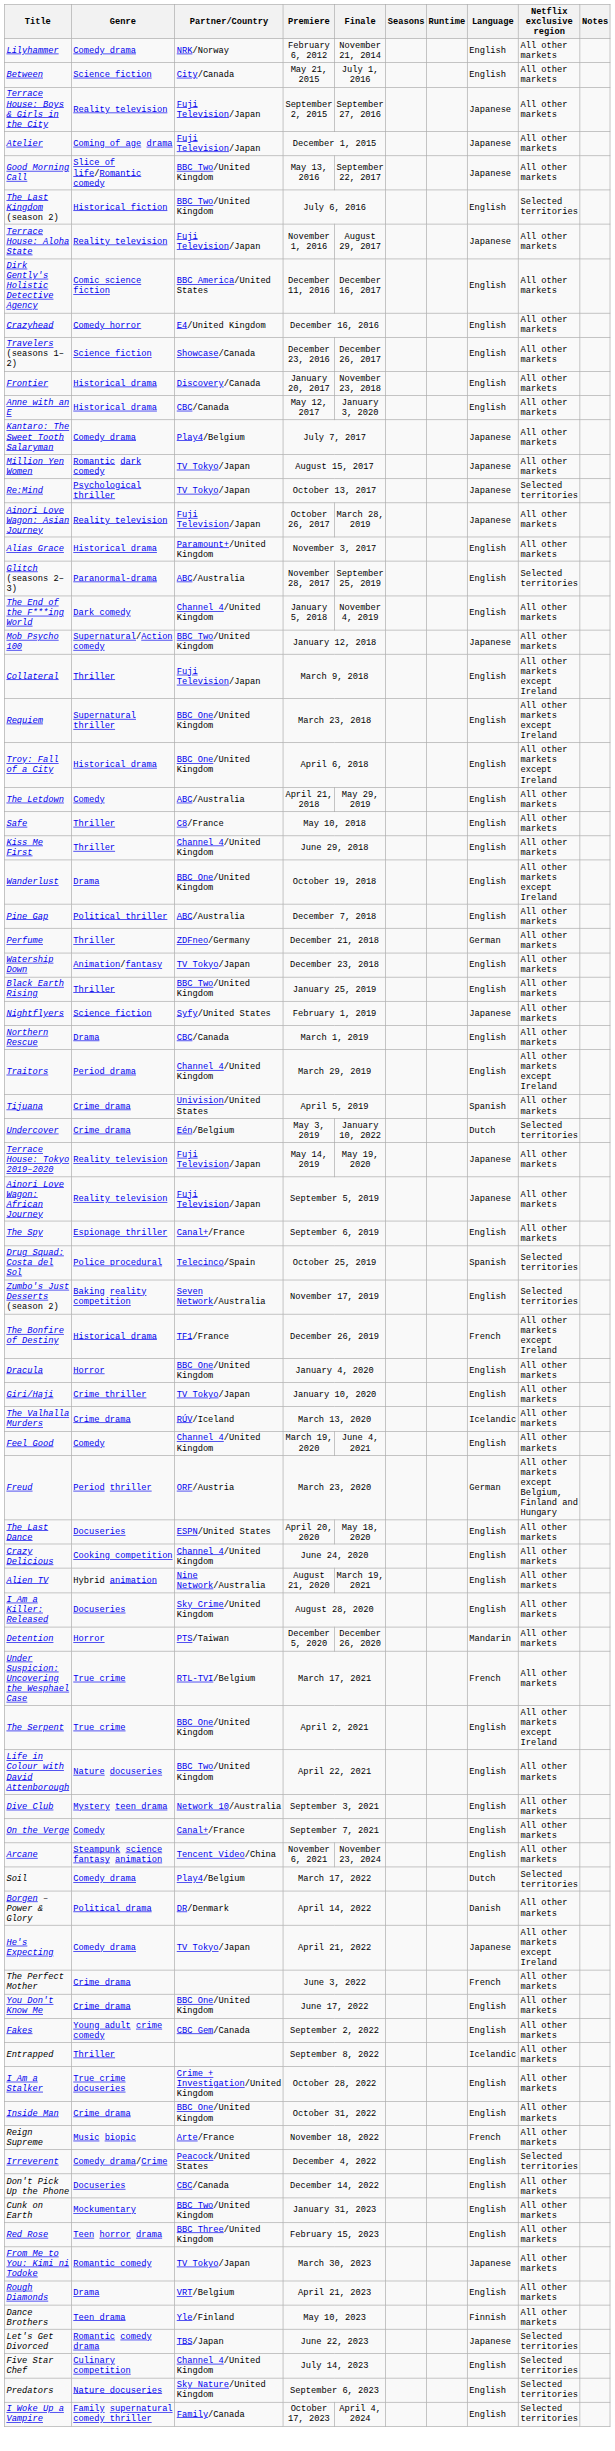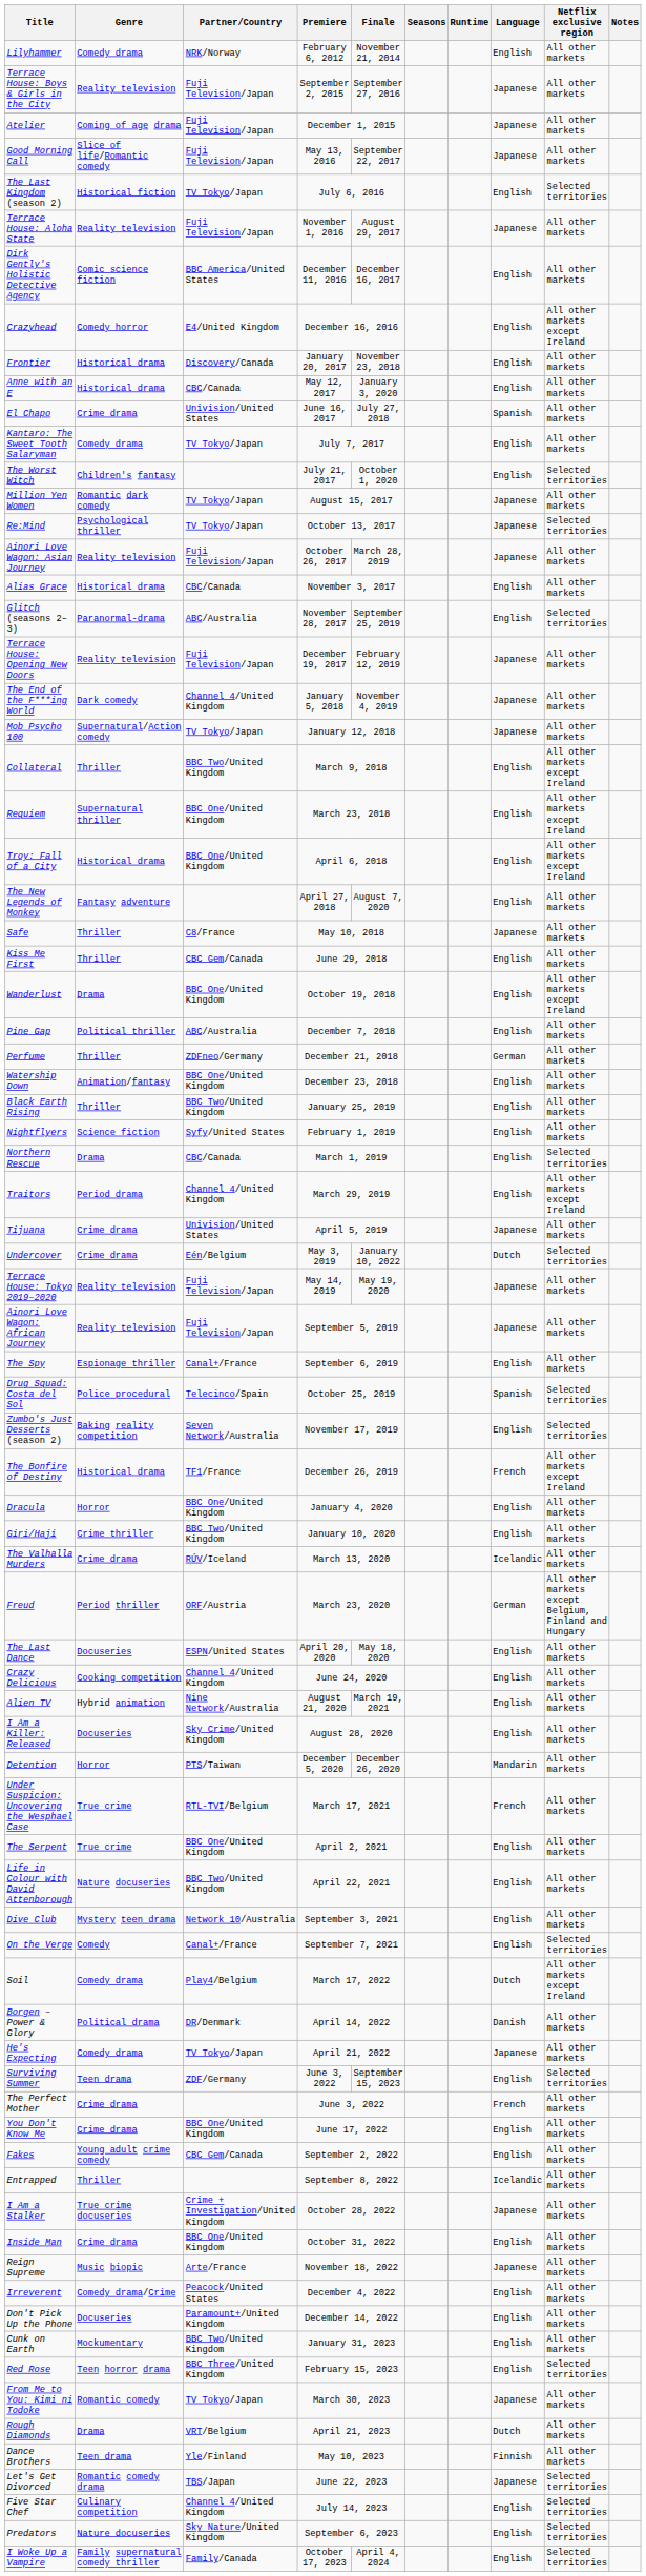- row: Between | Science fiction | City/Canada | May 21, 2015 | July 1, 2016 | English | All other markets
Good Morning Call | Partner/Country: BBC Two/United Kingdom -> Fuji Television/Japan
The Last Kingdom (season 2) | Partner/Country: BBC Two/United Kingdom -> TV Tokyo/Japan
Crazyhead | Netflix exclusive region: All other markets -> All other markets except Ireland
- row: Travelers (seasons 1–2) | Science fiction | Showcase/Canada | December 23, 2016 | December 26, 2017 | English | All other markets
+ row: El Chapo | Crime drama | Univision/United States | June 16, 2017 | July 27, 2018 | Spanish | All other markets
Kantaro: The Sweet Tooth Salaryman | Partner/Country: Play4/Belgium -> TV Tokyo/Japan
Kantaro: The Sweet Tooth Salaryman | Language: Japanese -> English
+ row: The Worst Witch | Children's fantasy | July 21, 2017 | October 1, 2020 | English | Selected territories
Alias Grace | Partner/Country: Paramount+/United Kingdom -> CBC/Canada
+ row: Terrace House: Opening New Doors | Reality television | Fuji Television/Japan | December 19, 2017 | February 12, 2019 | Japanese | All other markets
The End of the F***ing World | Language: English -> Japanese
Mob Psycho 100 | Partner/Country: BBC Two/United Kingdom -> TV Tokyo/Japan
Collateral | Partner/Country: Fuji Television/Japan -> BBC Two/United Kingdom
- row: The Letdown | Comedy | ABC/Australia | April 21, 2018 | May 29, 2019 | English | All other markets
+ row: The New Legends of Monkey | Fantasy adventure | April 27, 2018 | August 7, 2020 | English | All other markets
Safe | Language: English -> Japanese
Kiss Me First | Partner/Country: Channel 4/United Kingdom -> CBC Gem/Canada
Watership Down | Partner/Country: TV Tokyo/Japan -> BBC One/United Kingdom
Nightflyers | Language: Japanese -> English
Northern Rescue | Netflix exclusive region: All other markets -> Selected territories
Tijuana | Language: Spanish -> Japanese
Giri/Haji | Partner/Country: TV Tokyo/Japan -> BBC Two/United Kingdom
- row: Feel Good | Comedy | Channel 4/United Kingdom | March 19, 2020 | June 4, 2021 | English | All other markets
The Serpent | Netflix exclusive region: All other markets except Ireland -> All other markets
On the Verge | Netflix exclusive region: All other markets -> Selected territories
- row: Arcane | Steampunk science fantasy animation | Tencent Video/China | November 6, 2021 | November 23, 2024 | English | All other markets
Soil | Netflix exclusive region: Selected territories -> All other markets except Ireland
He's Expecting | Netflix exclusive region: All other markets except Ireland -> All other markets
+ row: Surviving Summer | Teen drama | ZDF/Germany | June 3, 2022 | September 15, 2023 | English | Selected territories
I Am a Stalker | Language: English -> Japanese
Reign Supreme | Language: French -> Japanese
Irreverent | Netflix exclusive region: Selected territories -> All other markets
Don't Pick Up the Phone | Partner/Country: CBC/Canada -> Paramount+/United Kingdom
Red Rose | Netflix exclusive region: All other markets -> Selected territories
Rough Diamonds | Language: English -> Dutch
